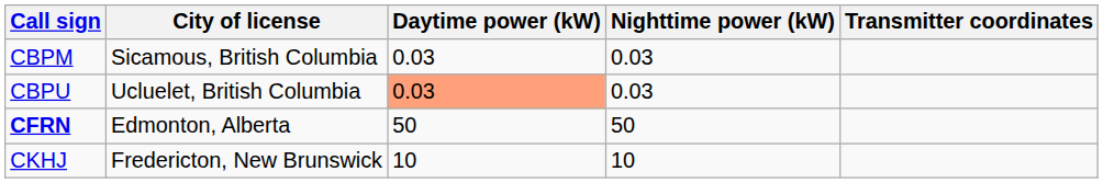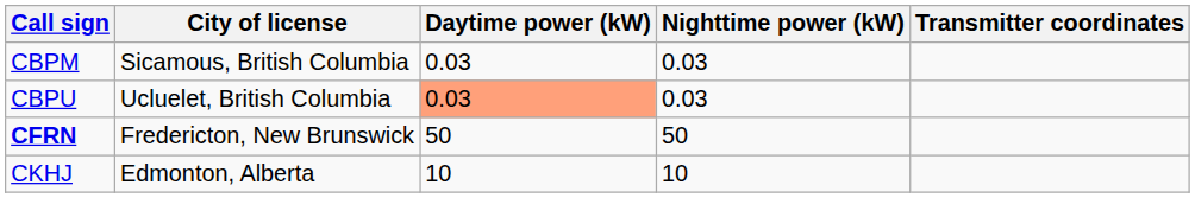CFRN | City of license: Edmonton, Alberta -> Fredericton, New Brunswick
CKHJ | City of license: Fredericton, New Brunswick -> Edmonton, Alberta
